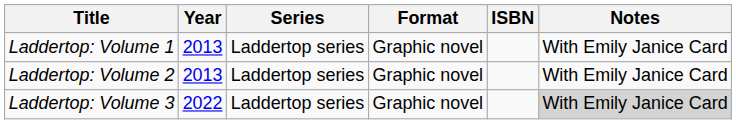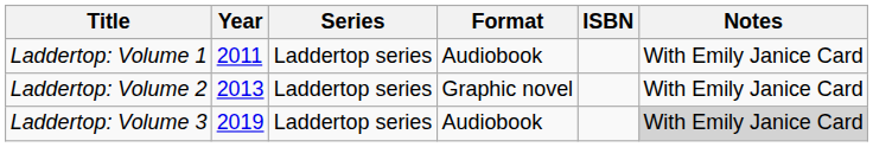Laddertop: Volume 1 | Year: 2013 -> 2011
Laddertop: Volume 1 | Format: Graphic novel -> Audiobook
Laddertop: Volume 3 | Year: 2022 -> 2019
Laddertop: Volume 3 | Format: Graphic novel -> Audiobook
